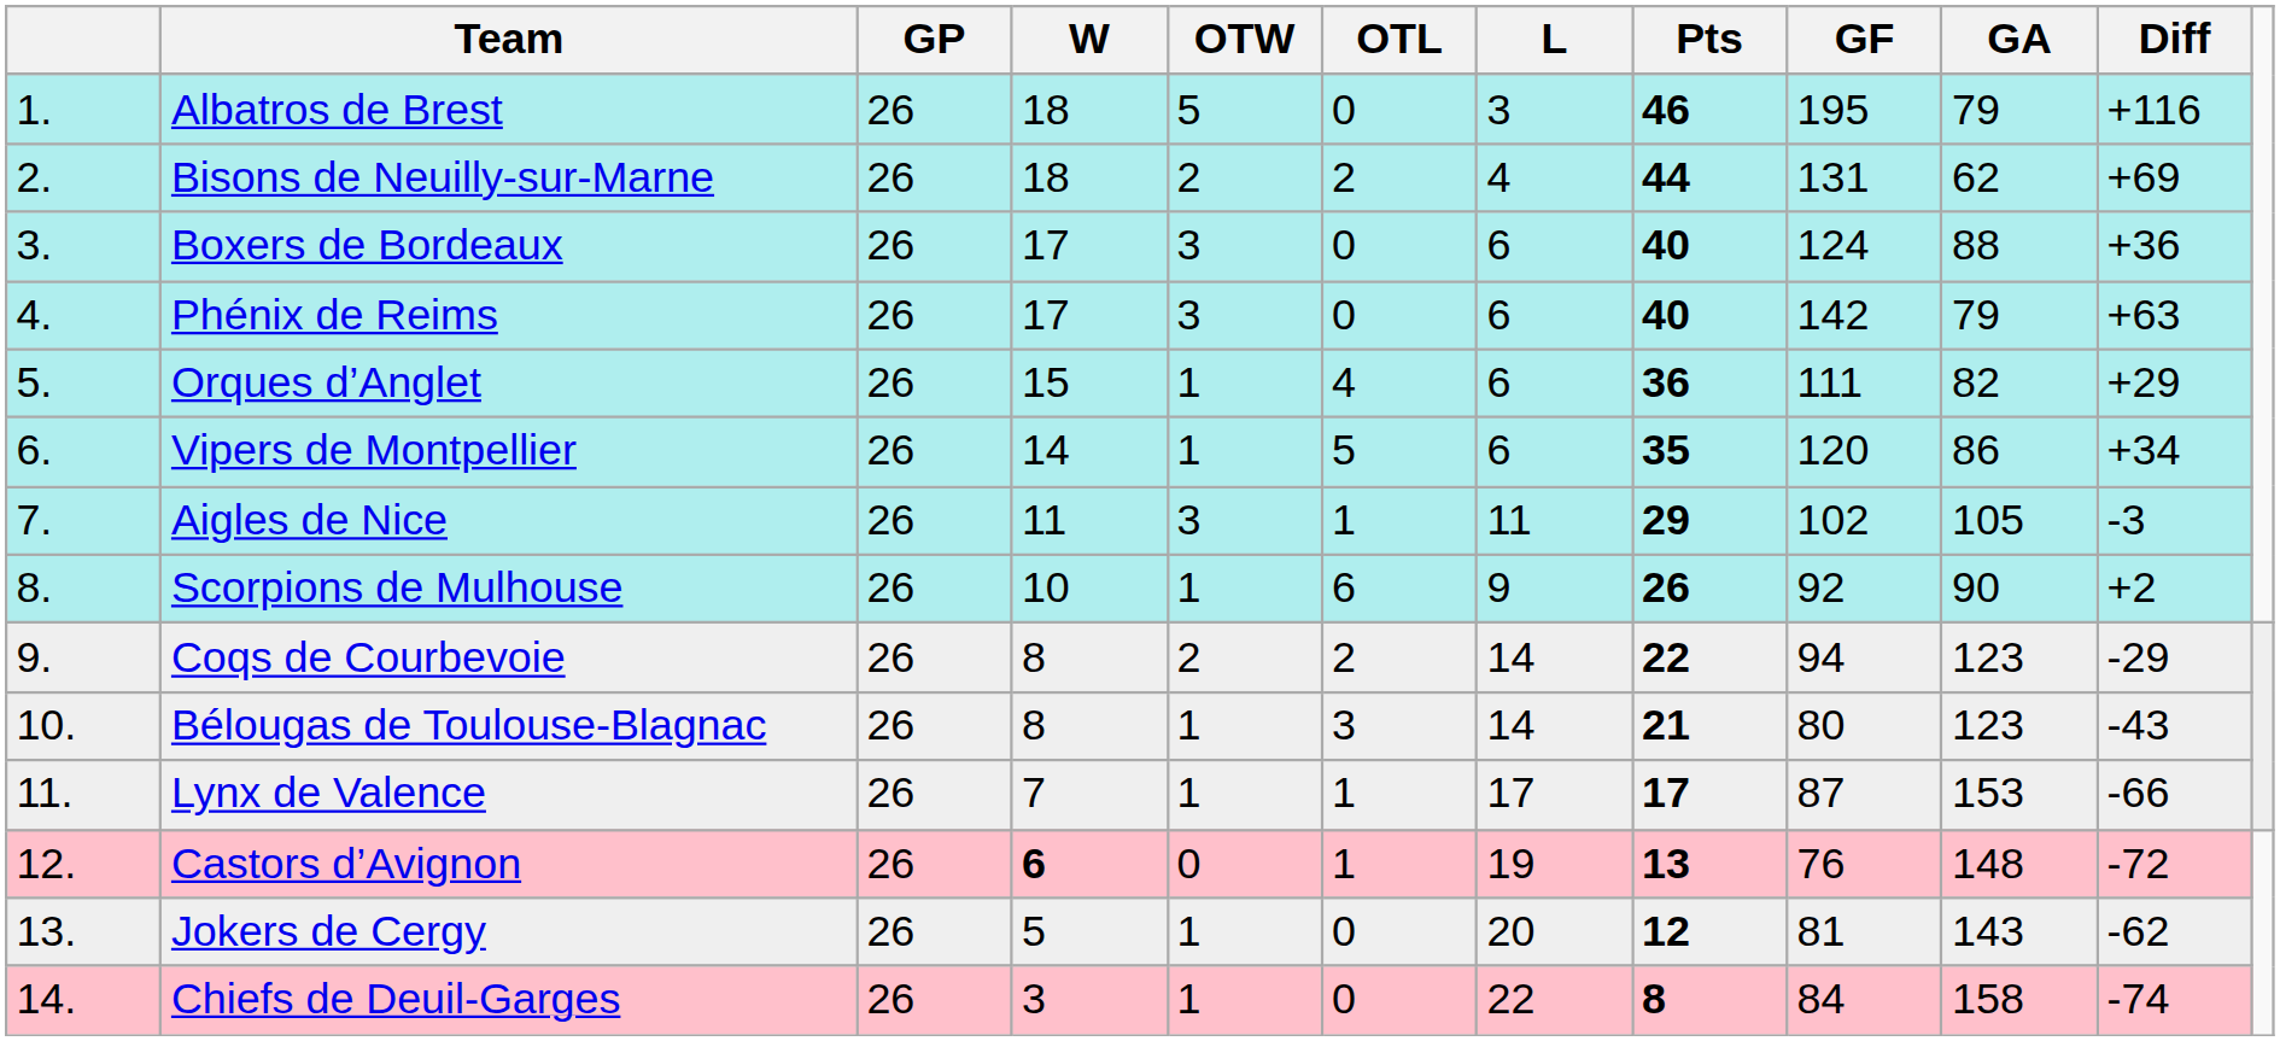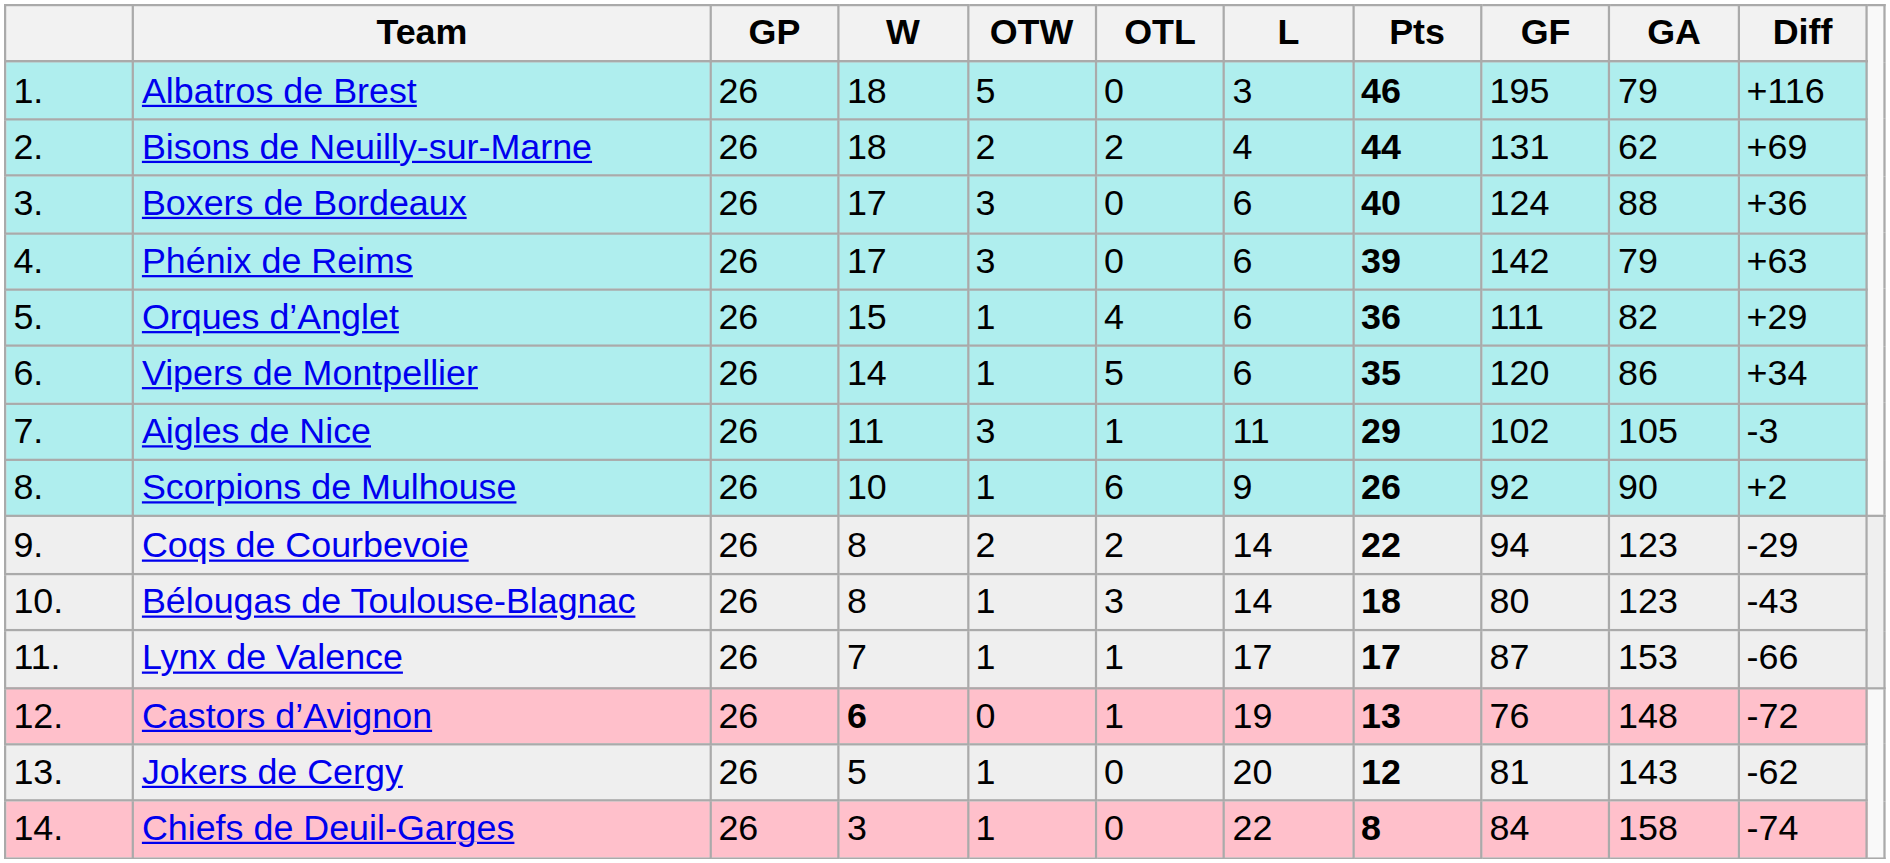Phénix de Reims | Pts: 40 -> 39
Bélougas de Toulouse-Blagnac | Pts: 21 -> 18
